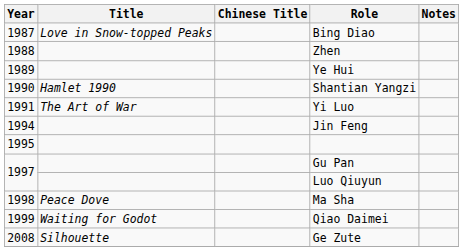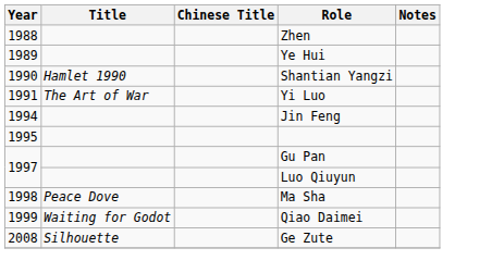- row: 1987 | Love in Snow-topped Peaks | Bing Diao
